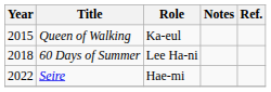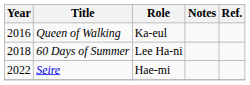Queen of Walking | Year: 2015 -> 2016
